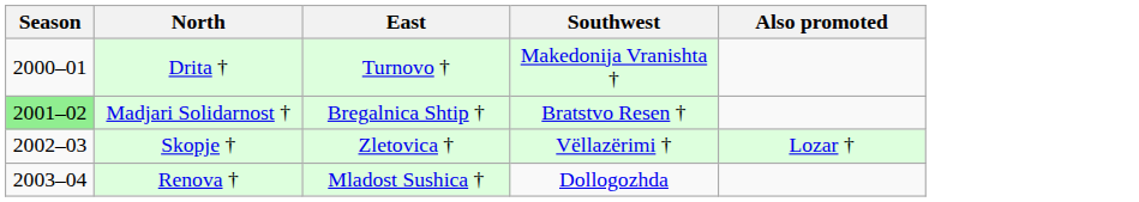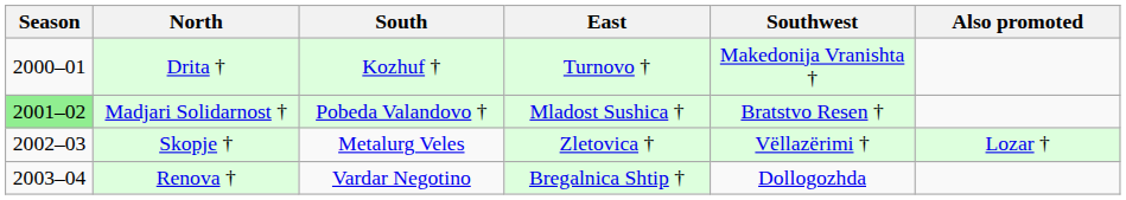+ column: South | Kozhuf † | Pobeda Valandovo † | Metalurg Veles | Vardar Negotino
Madjari Solidarnost † | East: Bregalnica Shtip † -> Mladost Sushica †
Renova † | East: Mladost Sushica † -> Bregalnica Shtip †
